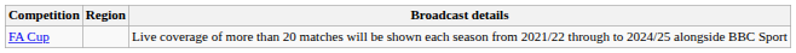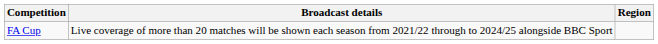columns swapped: Region <-> Broadcast details
